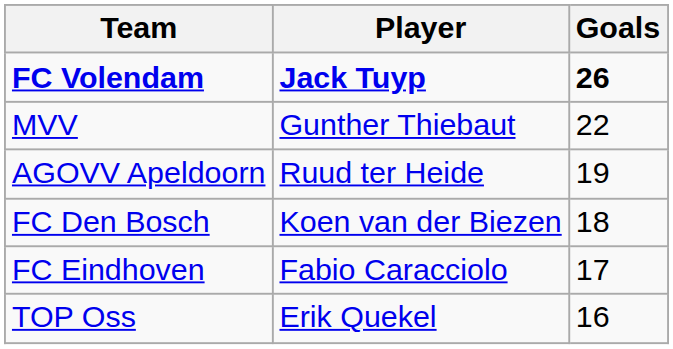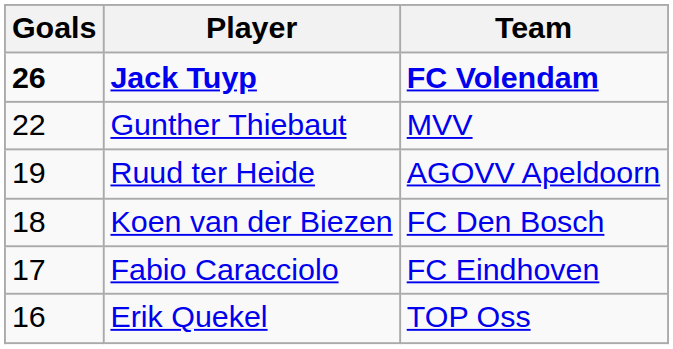columns swapped: Goals <-> Team
